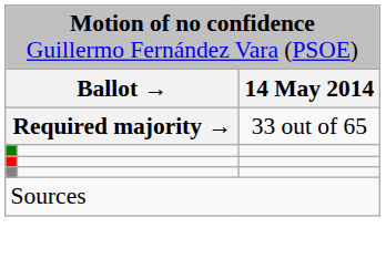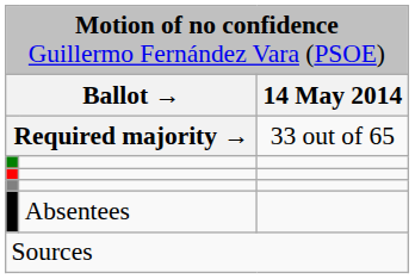+ row: Absentees
